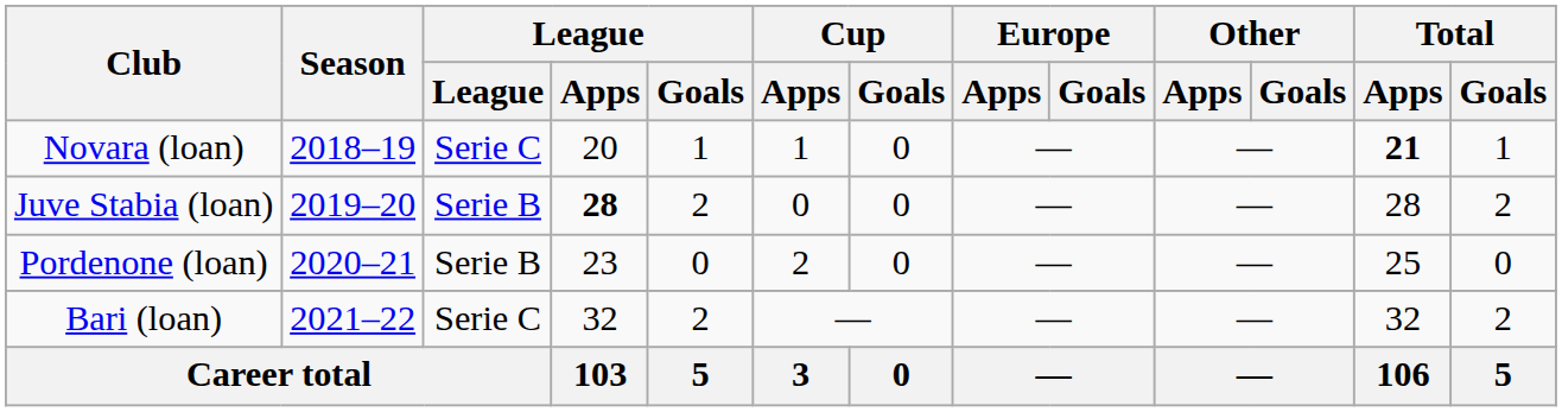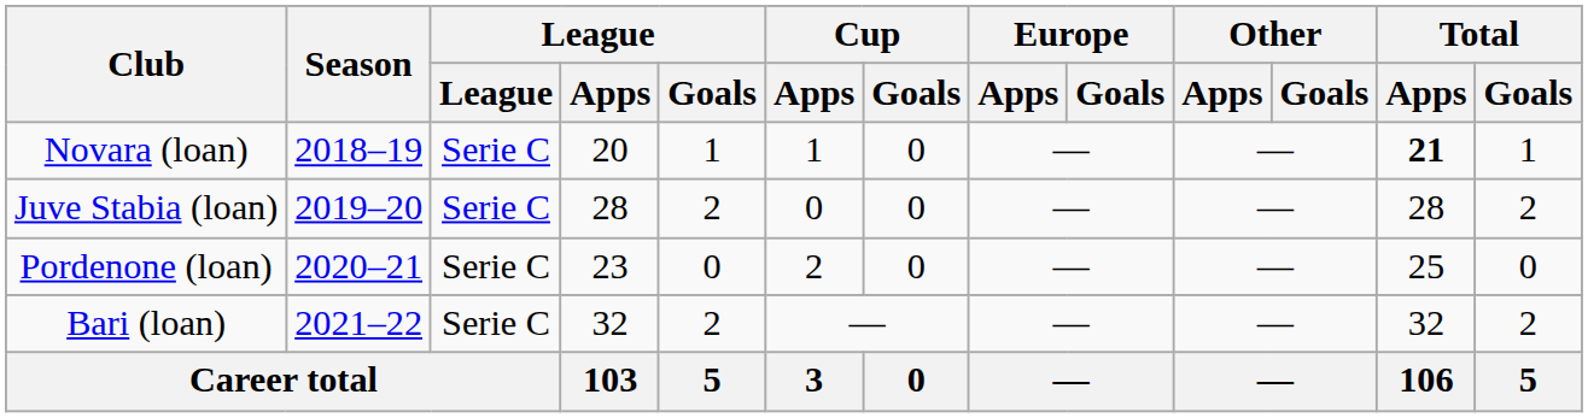Juve Stabia (loan) | League: Serie B -> Serie C
Juve Stabia (loan) | League / Apps: bold -> normal
Pordenone (loan) | League: Serie B -> Serie C
